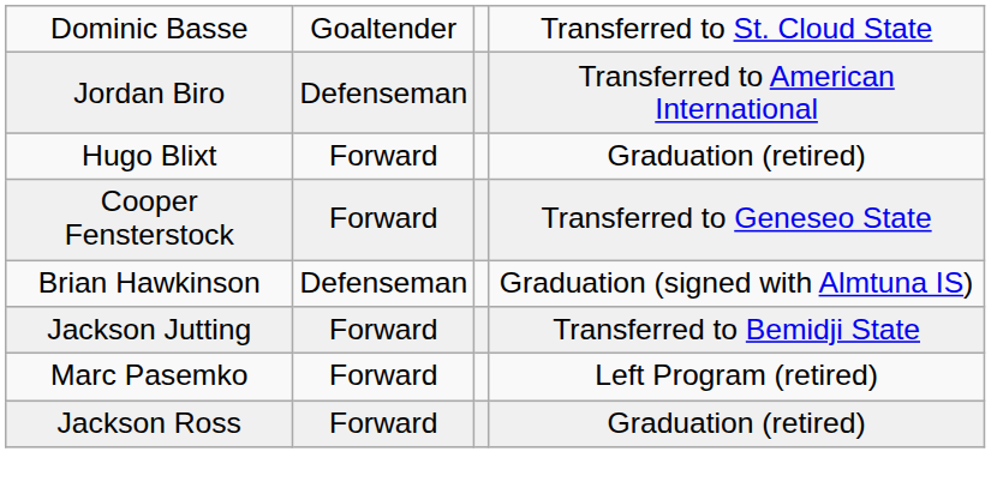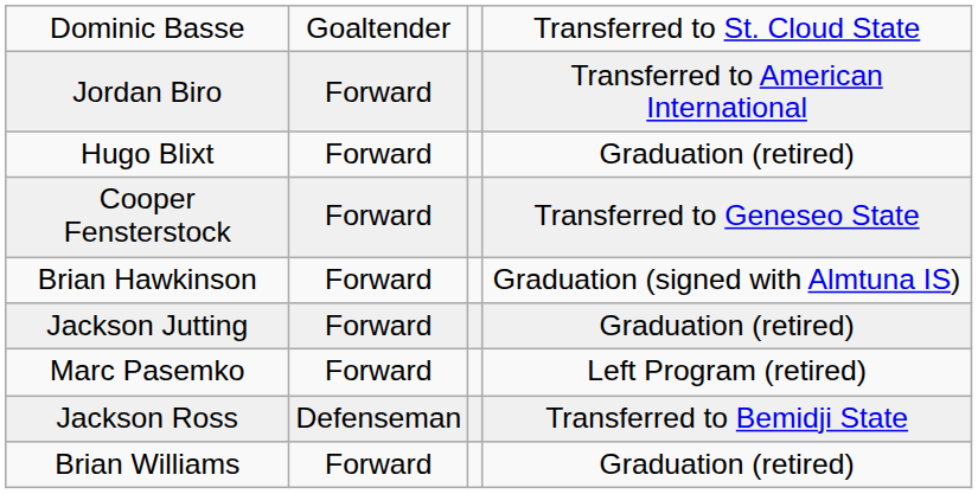Jordan Biro | column 2: Defenseman -> Forward
Brian Hawkinson | column 2: Defenseman -> Forward
Jackson Jutting | column 4: Transferred to Bemidji State -> Graduation (retired)
Jackson Ross | column 2: Forward -> Defenseman
Jackson Ross | column 4: Graduation (retired) -> Transferred to Bemidji State
+ row: Brian Williams | Forward | Graduation (retired)
